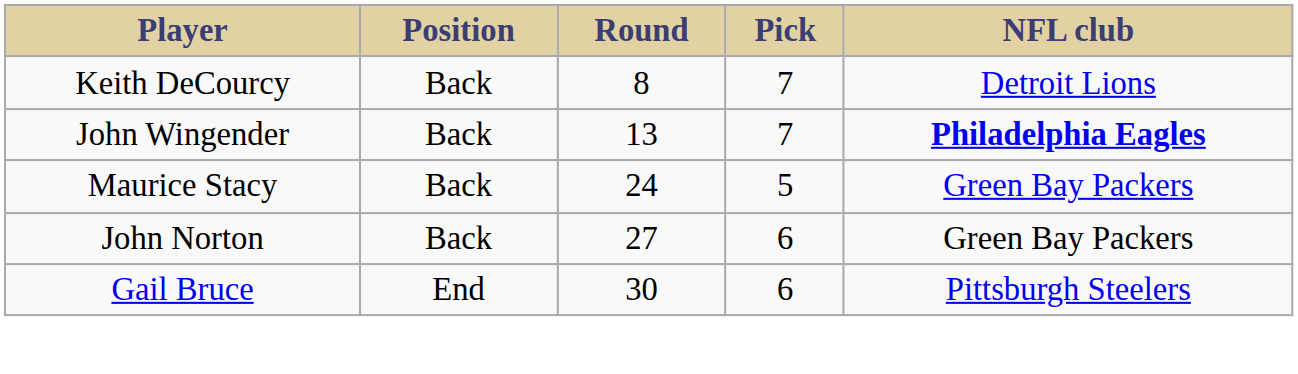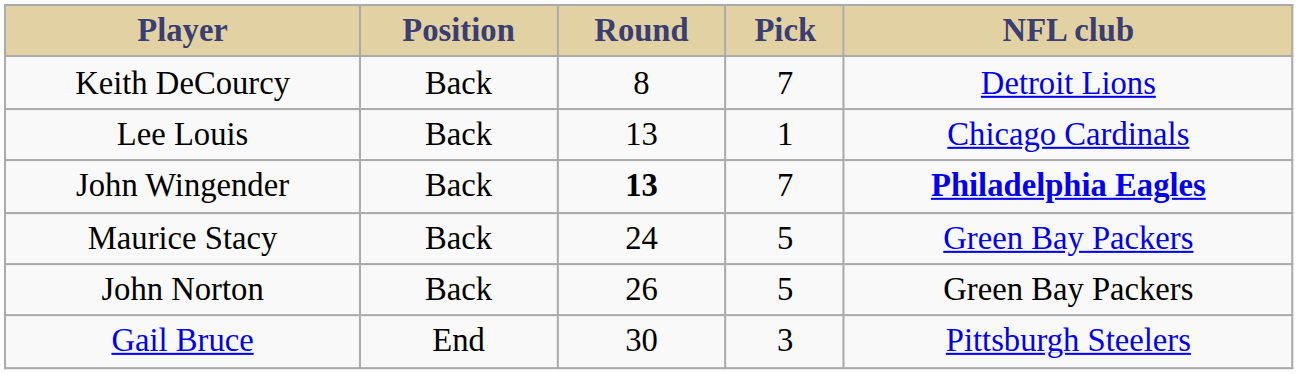+ row: Lee Louis | Back | 13 | 1 | Chicago Cardinals
John Wingender | Round: normal -> bold
John Norton | Round: 27 -> 26
John Norton | Pick: 6 -> 5
Gail Bruce | Pick: 6 -> 3
